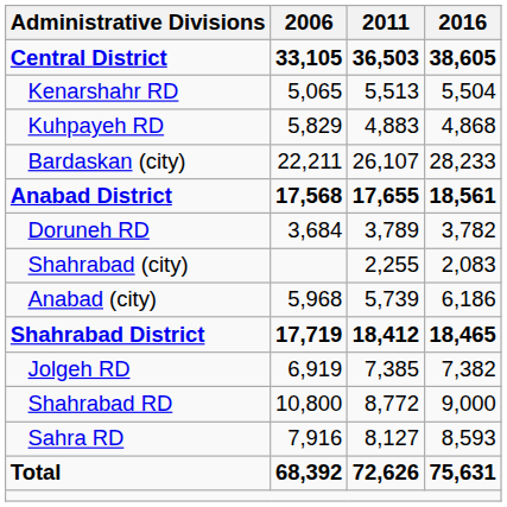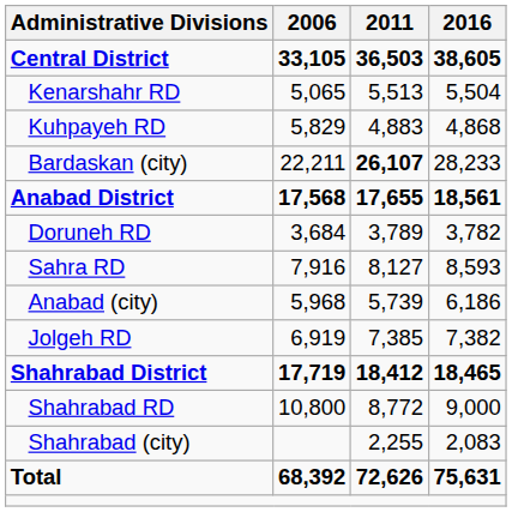Bardaskan (city) | 2011: normal -> bold
rows swapped: Sahra RD <-> Shahrabad (city)
rows swapped: Shahrabad District <-> Jolgeh RD
